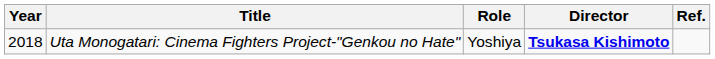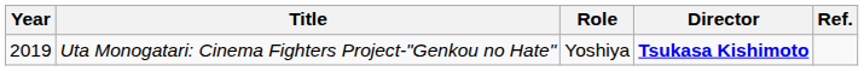Uta Monogatari: Cinema Fighters Project-"Genkou no Hate" | Year: 2018 -> 2019
